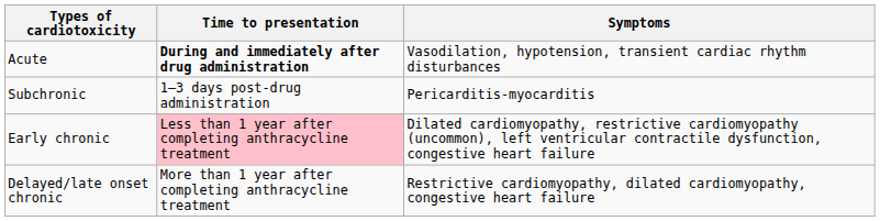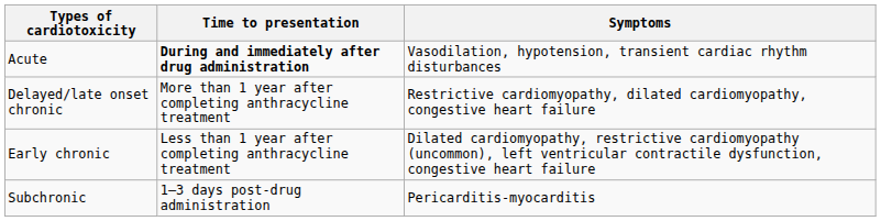rows swapped: Subchronic <-> Delayed/late onset chronic
Early chronic | Time to presentation: pink background -> no background
